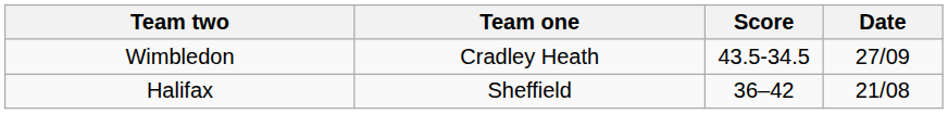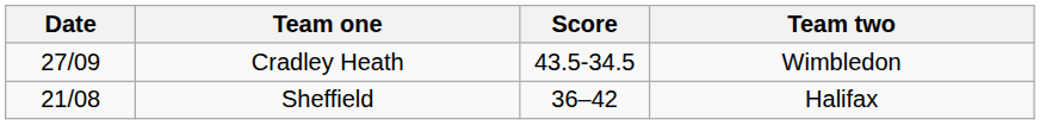columns swapped: Date <-> Team two
